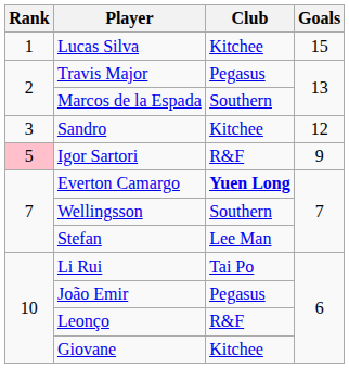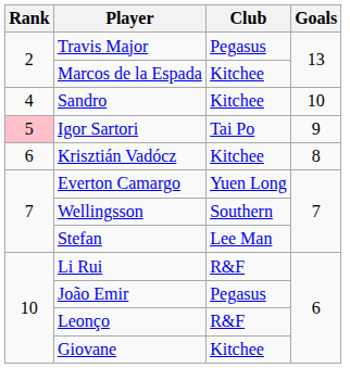- row: 1 | Lucas Silva | Kitchee | 15
Marcos de la Espada | Club: Southern -> Kitchee
Sandro | Rank: 3 -> 4
Sandro | Goals: 12 -> 10
Igor Sartori | Club: R&F -> Tai Po
+ row: 6 | Krisztián Vadócz | Kitchee | 8
Everton Camargo | Club: bold -> normal
Li Rui | Club: Tai Po -> R&F
